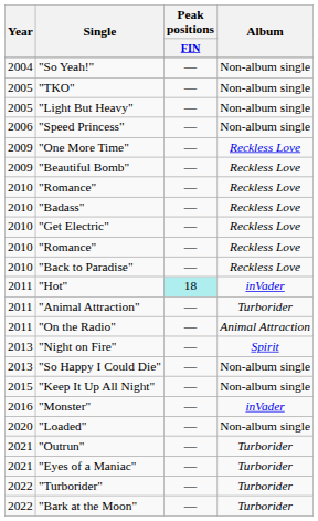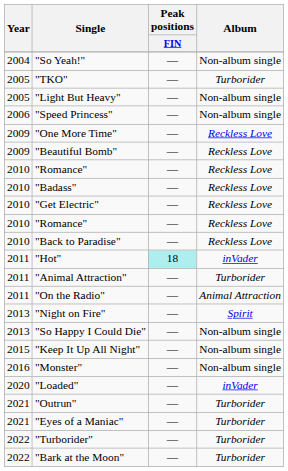"TKO" | Album: Non-album single -> Turborider
"Monster" | Album: inVader -> Non-album single
"Loaded" | Album: Non-album single -> inVader
